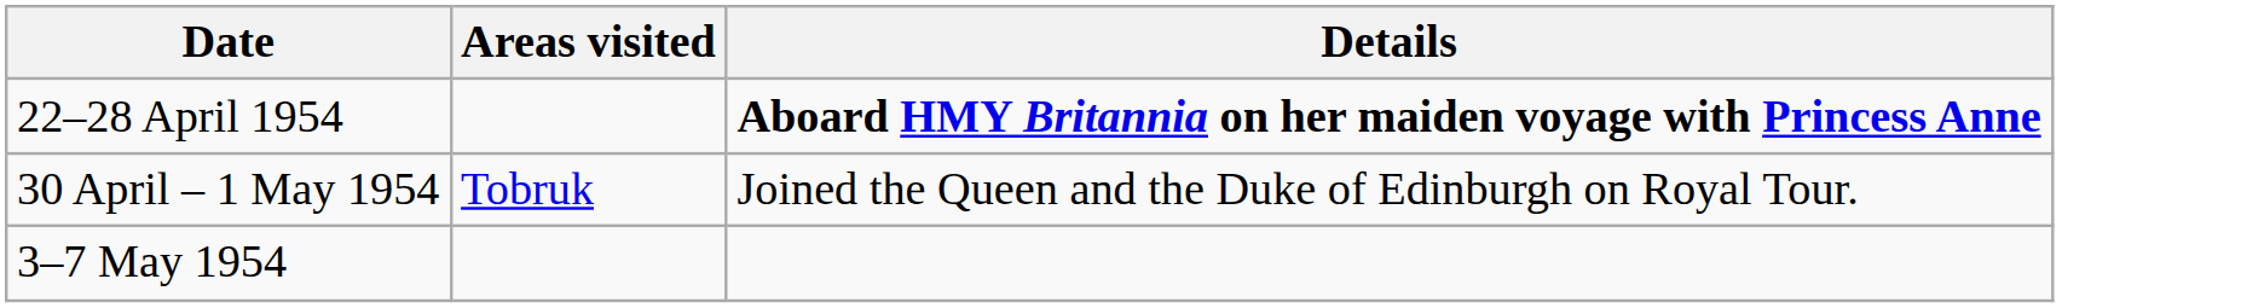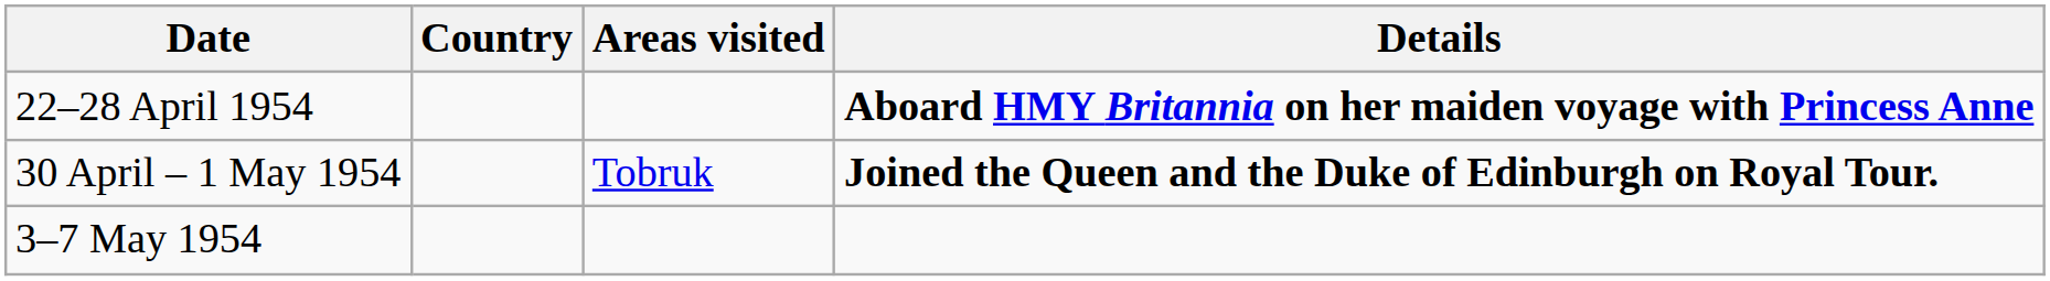+ column: Country
30 April – 1 May 1954 | Details: normal -> bold
